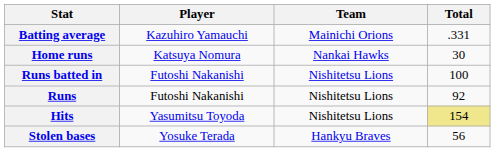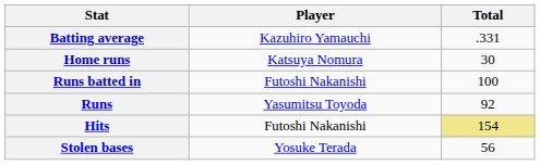- column: Team | Mainichi Orions | Nankai Hawks | Nishitetsu Lions | Nishitetsu Lions | Nishitetsu Lions | Hankyu Braves
Runs | Player: Futoshi Nakanishi -> Yasumitsu Toyoda
Hits | Player: Yasumitsu Toyoda -> Futoshi Nakanishi
